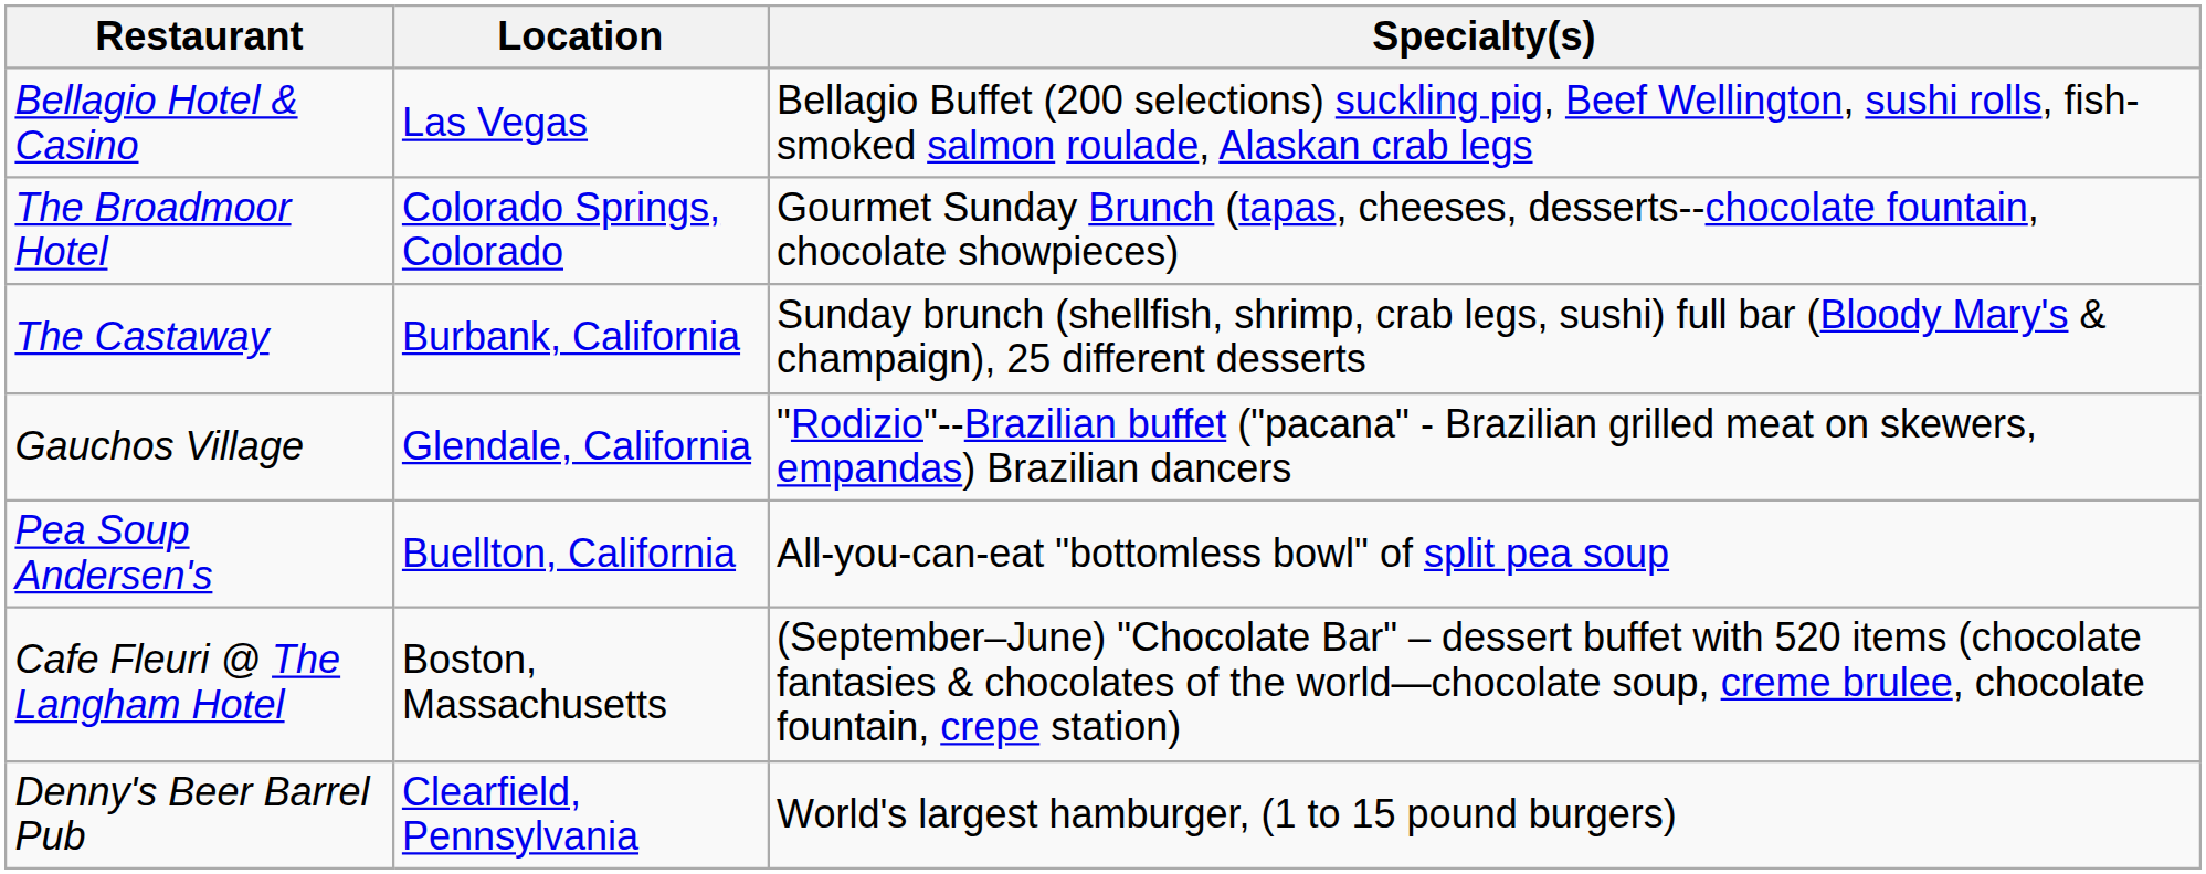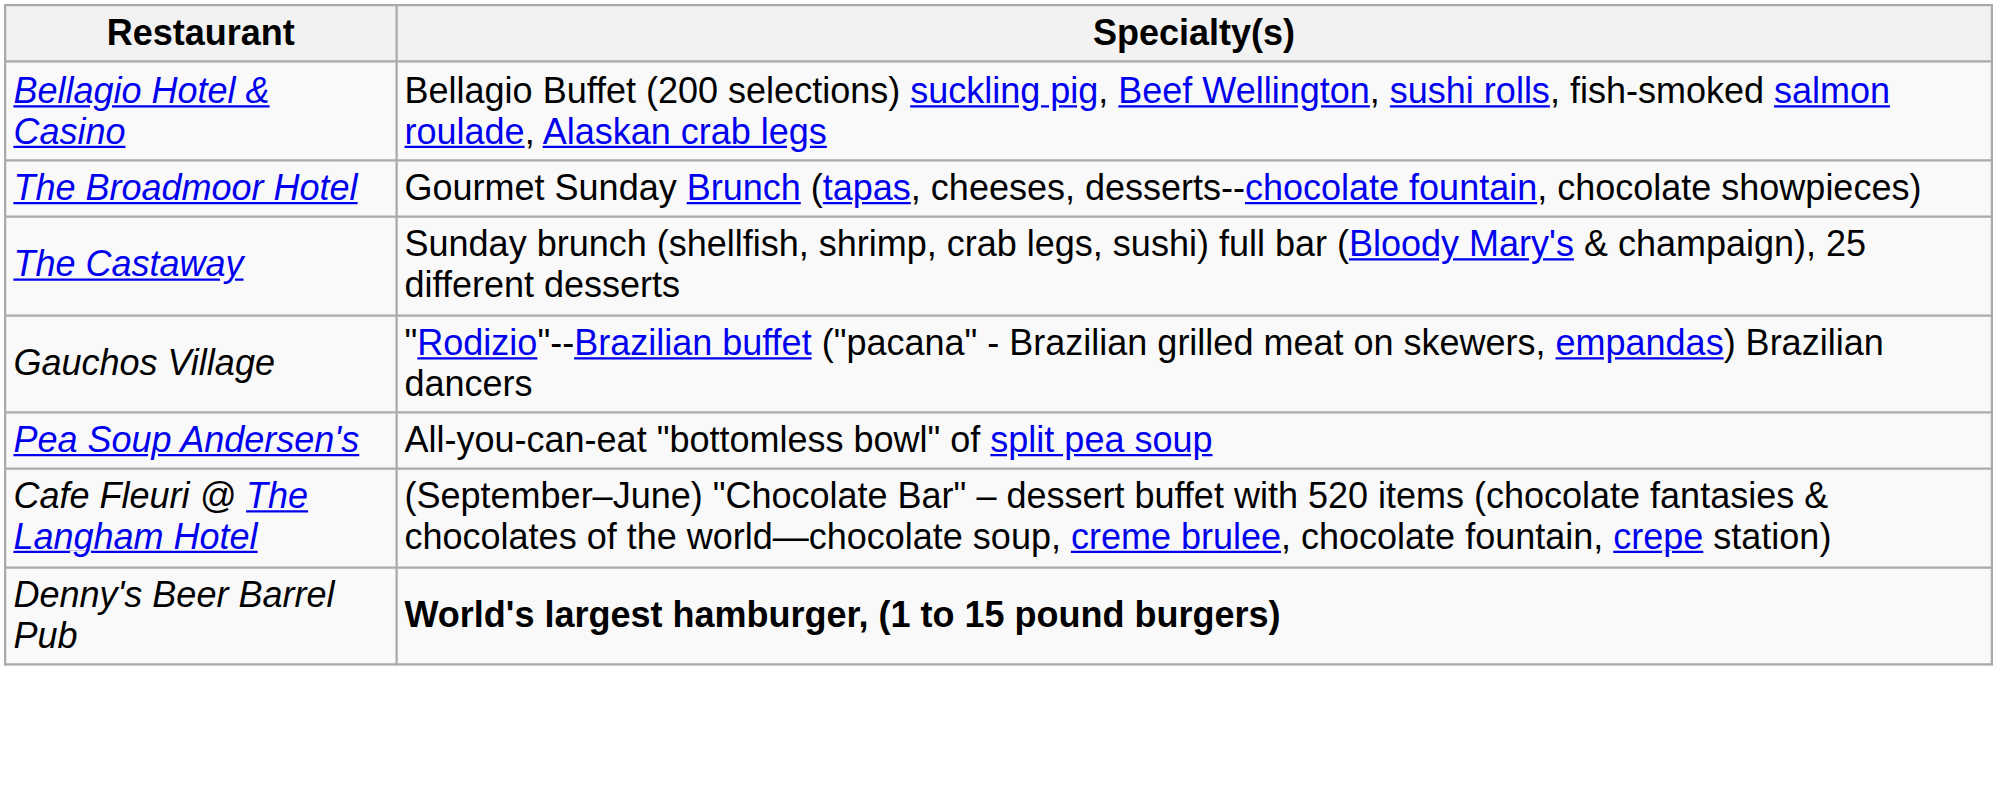- column: Location | Las Vegas | Colorado Springs, Colorado | Burbank, California | Glendale, California | Buellton, California | Boston, Massachusetts | Clearfield, Pennsylvania
Denny's Beer Barrel Pub | Specialty(s): normal -> bold
